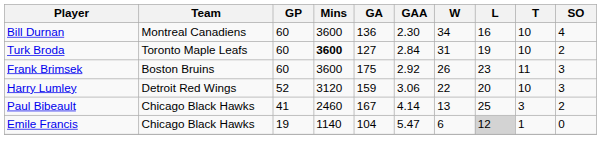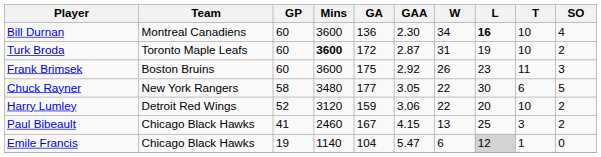Bill Durnan | L: normal -> bold
Turk Broda | GA: 127 -> 172
Turk Broda | GAA: 2.84 -> 2.87
+ row: Chuck Rayner | New York Rangers | 58 | 3480 | 177 | 3.05 | 22 | 30 | 6 | 5
Harry Lumley | SO: 3 -> 2
Paul Bibeault | GAA: 4.14 -> 4.15
